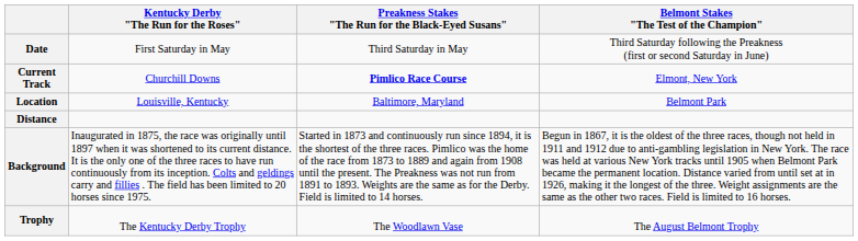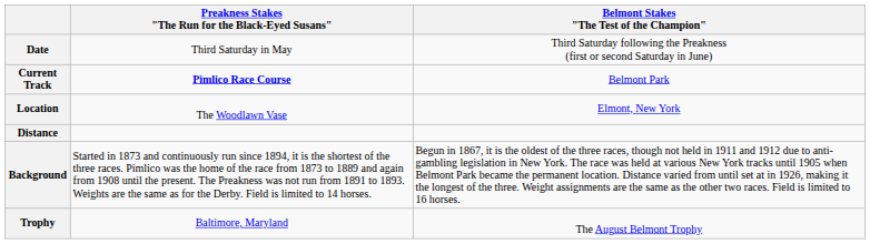- column: Kentucky Derby "The Run for the Roses" | First Saturday in May | Churchill Downs | Louisville, Kentucky | Inaugurated in 1875, the race was originally until 1897 when it was shortened to its current distance. It is the only one of the three races to have run continuously from its inception. Colts and geldings carry and fillies . The field has been limited to 20 horses since 1975. | The Kentucky Derby Trophy
Current Track | Belmont Stakes "The Test of the Champion": Elmont, New York -> Belmont Park
Location | Preakness Stakes "The Run for the Black-Eyed Susans": Baltimore, Maryland -> The Woodlawn Vase
Location | Belmont Stakes "The Test of the Champion": Belmont Park -> Elmont, New York
Trophy | Preakness Stakes "The Run for the Black-Eyed Susans": The Woodlawn Vase -> Baltimore, Maryland
